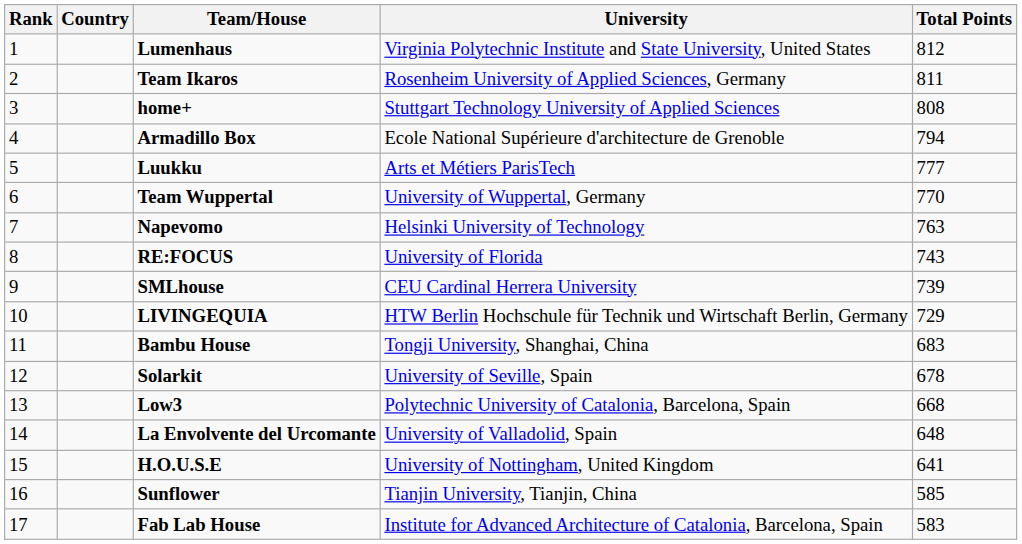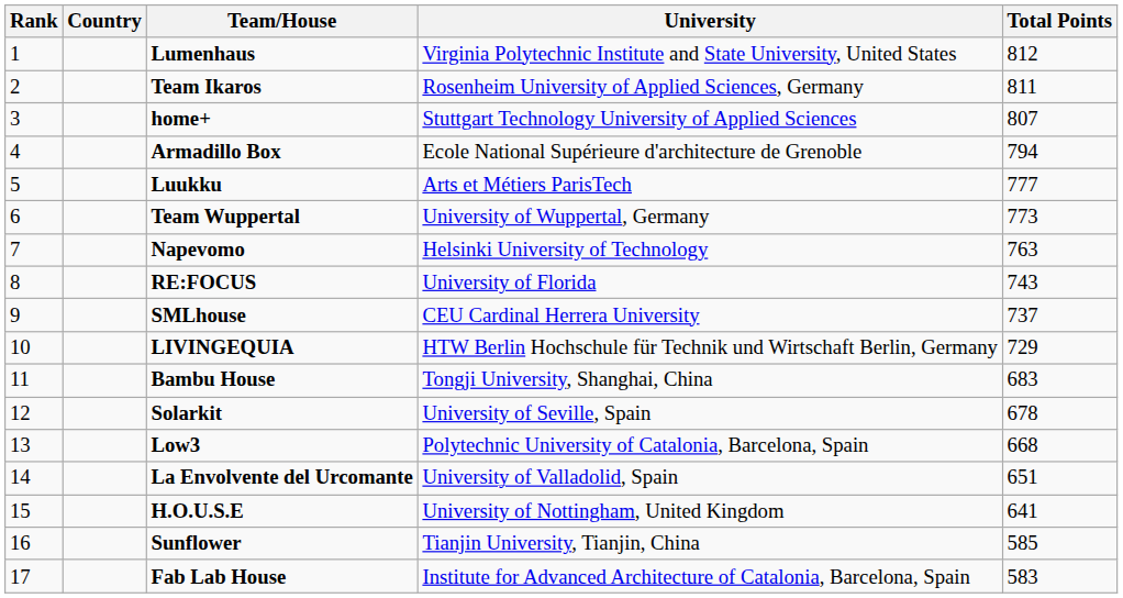home+ | Total Points: 808 -> 807
Team Wuppertal | Total Points: 770 -> 773
SMLhouse | Total Points: 739 -> 737
La Envolvente del Urcomante | Total Points: 648 -> 651
